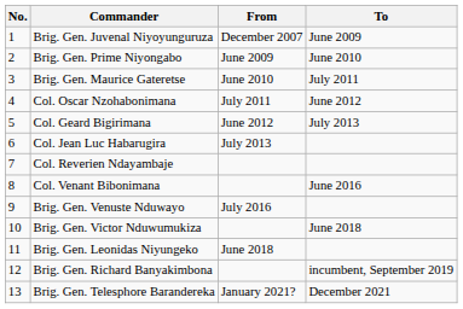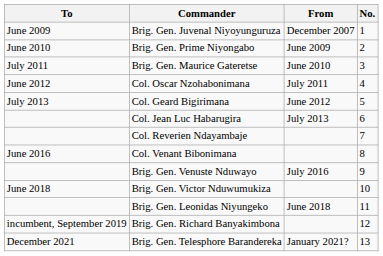columns swapped: No. <-> To
